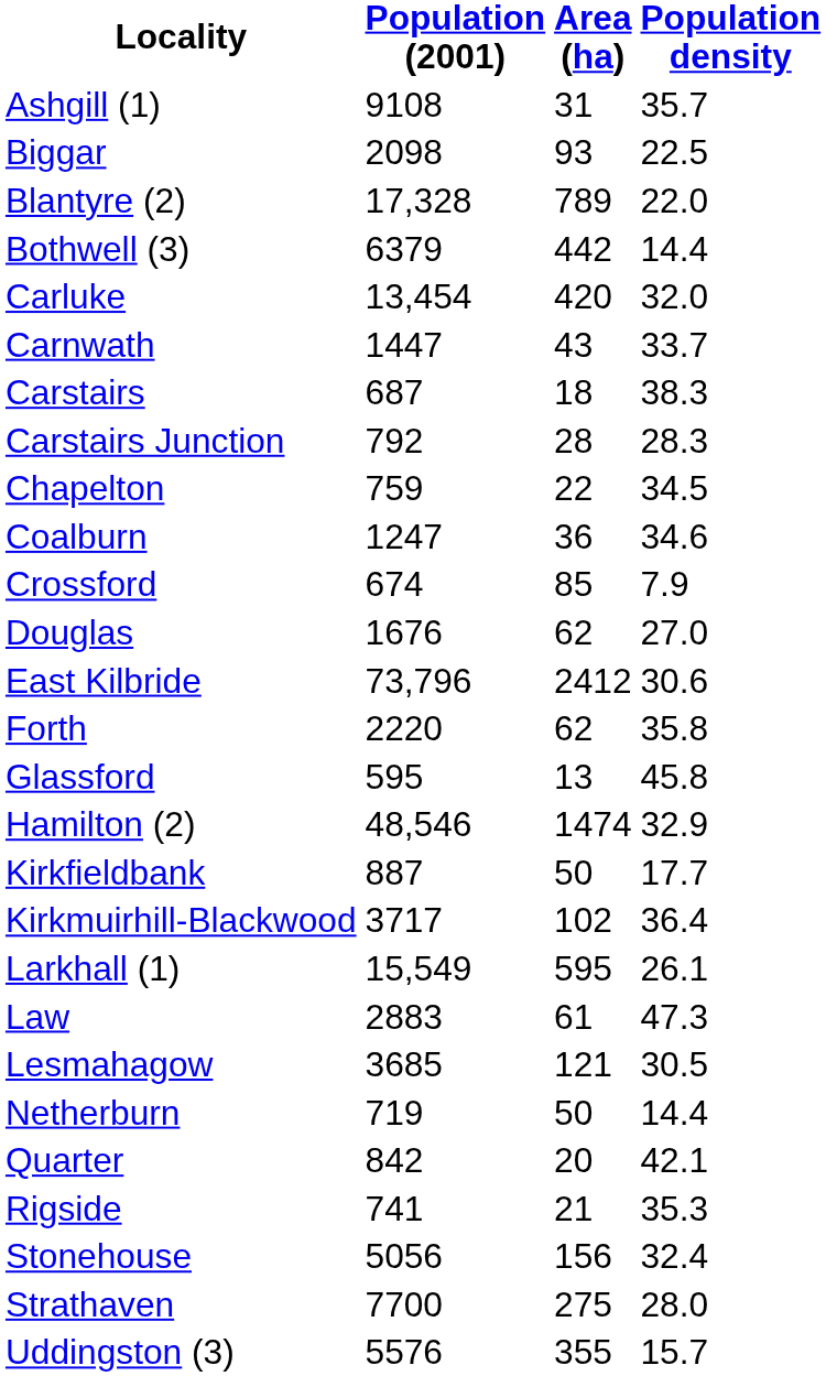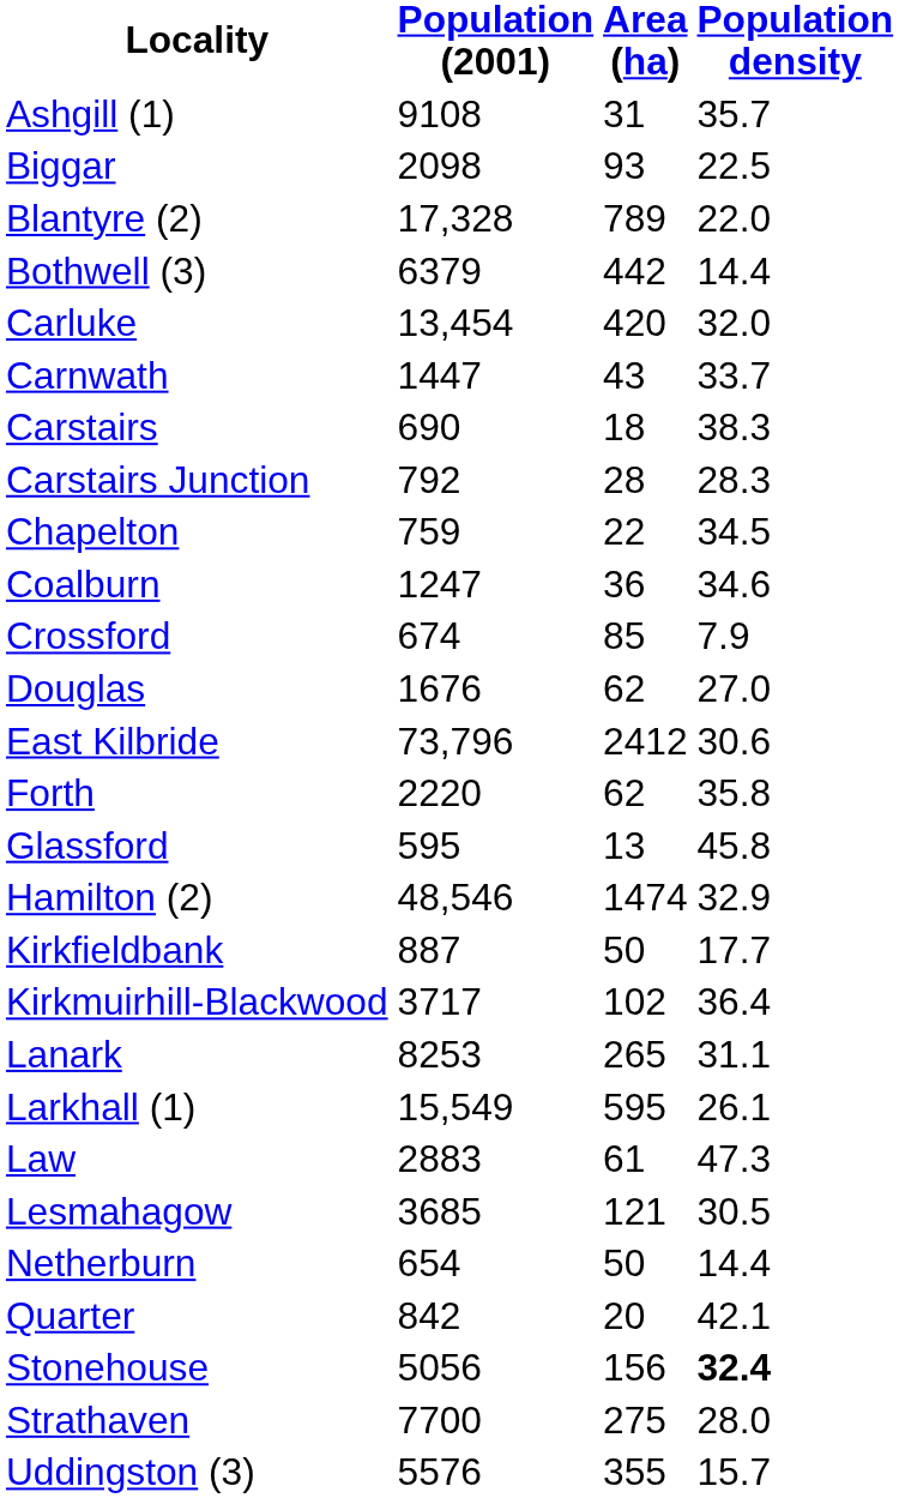Carstairs | Population (2001): 687 -> 690
+ row: Lanark | 8253 | 265 | 31.1
Netherburn | Population (2001): 719 -> 654
- row: Rigside | 741 | 21 | 35.3
Stonehouse | Population density: normal -> bold
